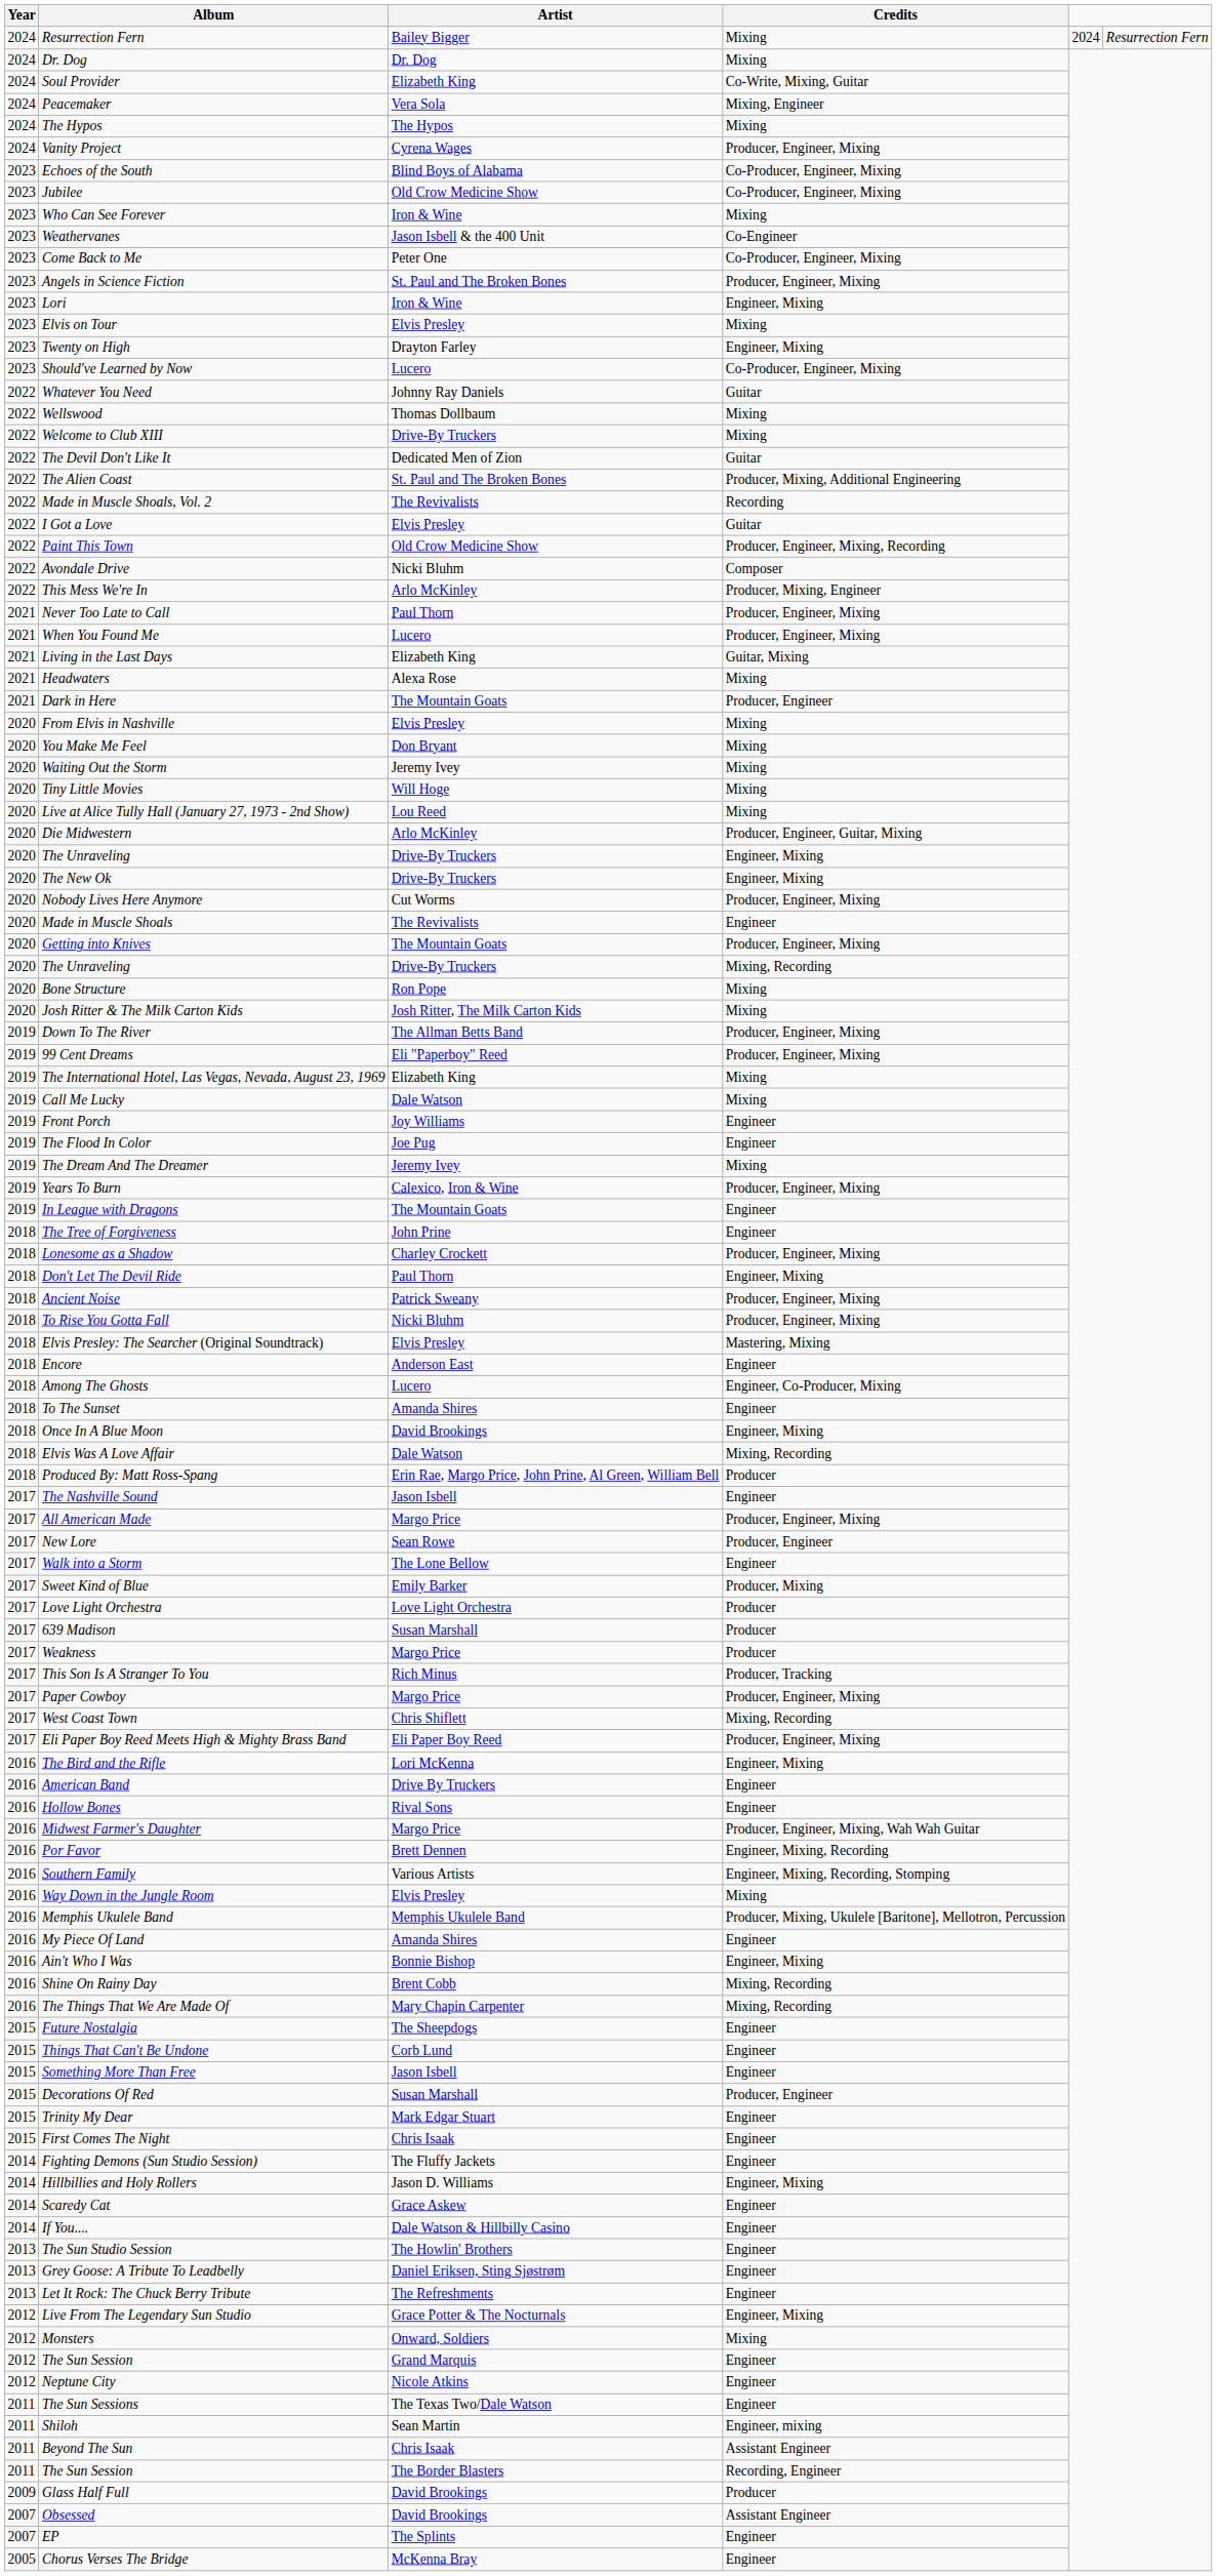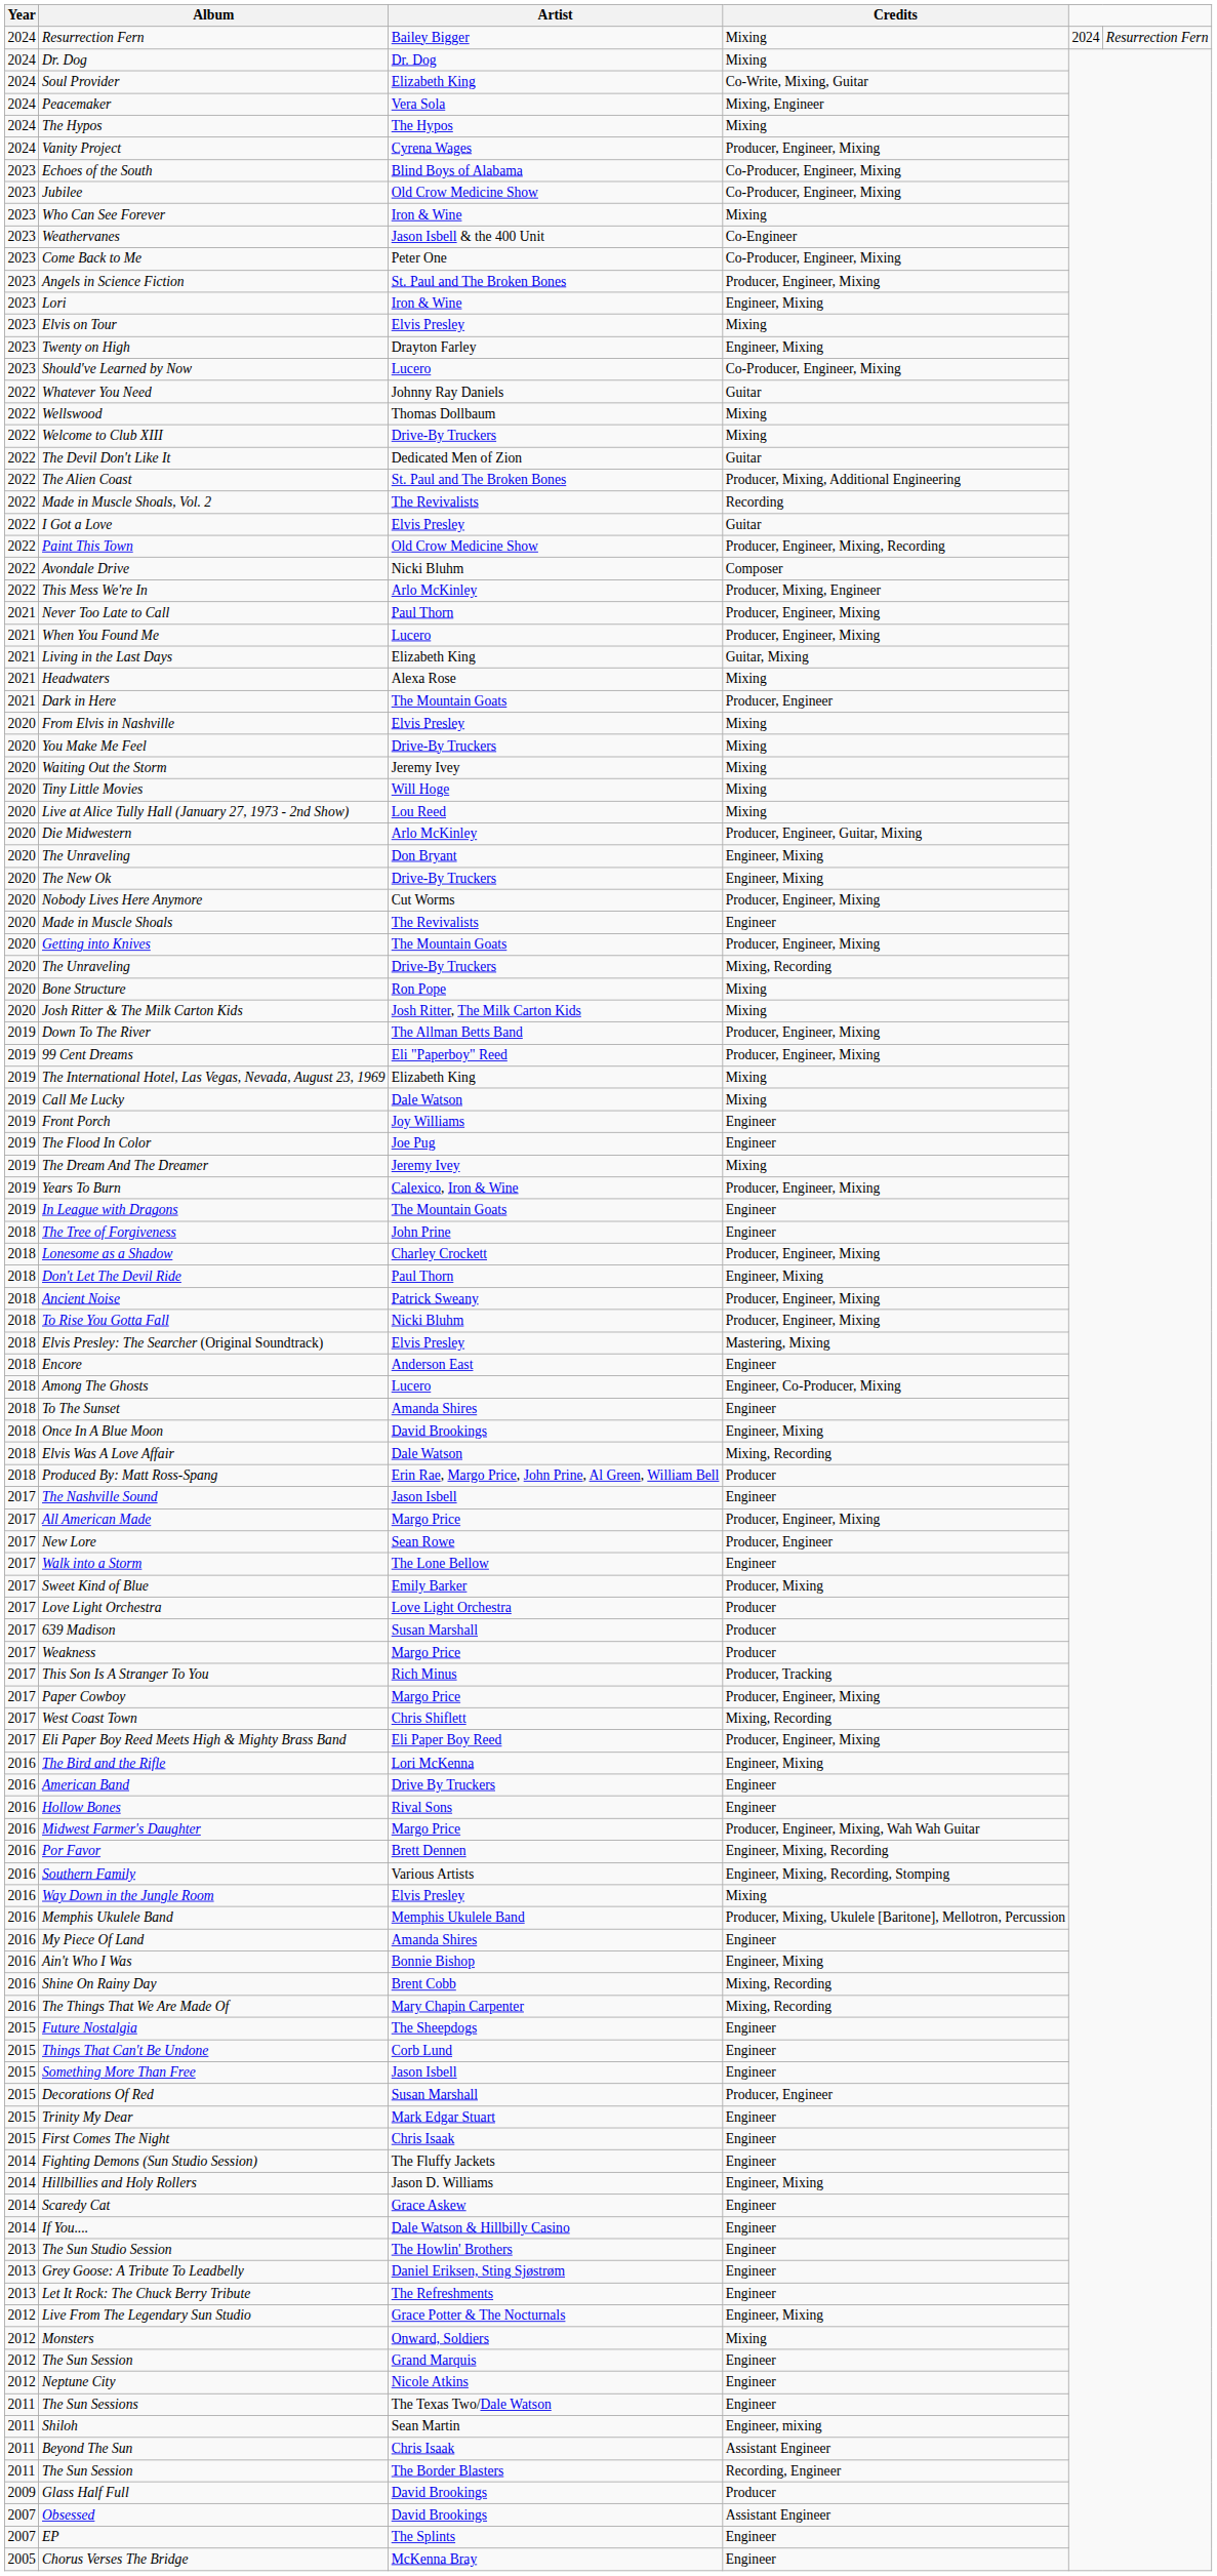You Make Me Feel | Artist: Don Bryant -> Drive-By Truckers
The Unraveling / Engineer, Mixing | Artist: Drive-By Truckers -> Don Bryant
